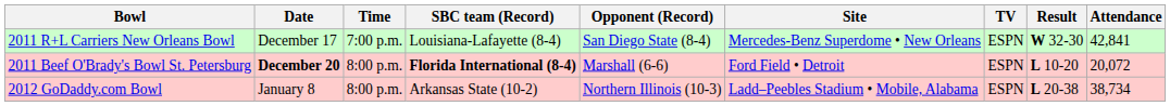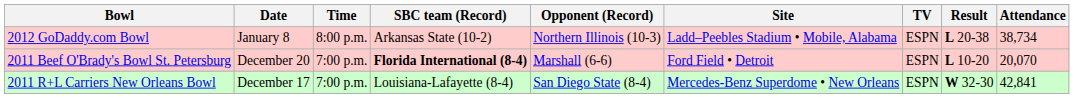rows swapped: 2011 R+L Carriers New Orleans Bowl <-> 2012 GoDaddy.com Bowl
2011 Beef O'Brady's Bowl St. Petersburg | Date: bold -> normal
2011 Beef O'Brady's Bowl St. Petersburg | Time: 8:00 p.m. -> 7:00 p.m.
2011 Beef O'Brady's Bowl St. Petersburg | Attendance: 20,072 -> 20,070
